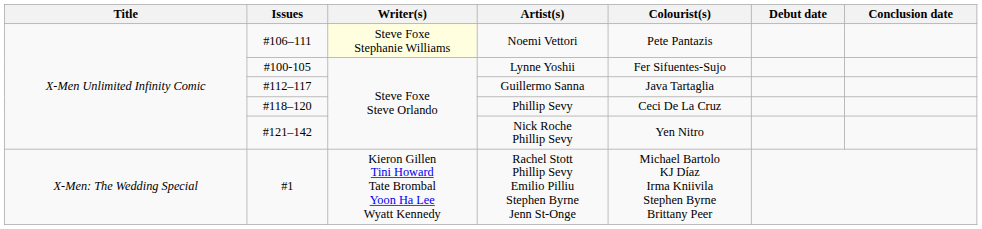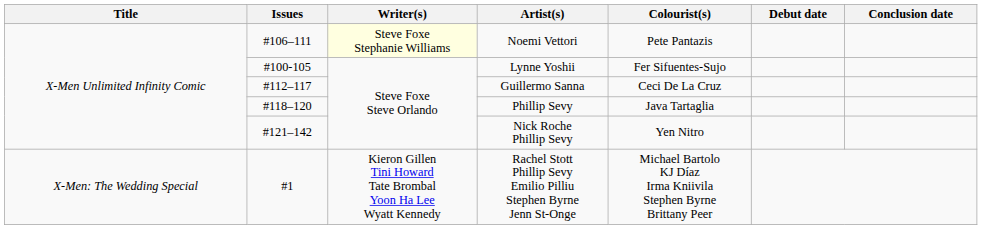Guillermo Sanna | Colourist(s): Java Tartaglia -> Ceci De La Cruz
Phillip Sevy | Colourist(s): Ceci De La Cruz -> Java Tartaglia
